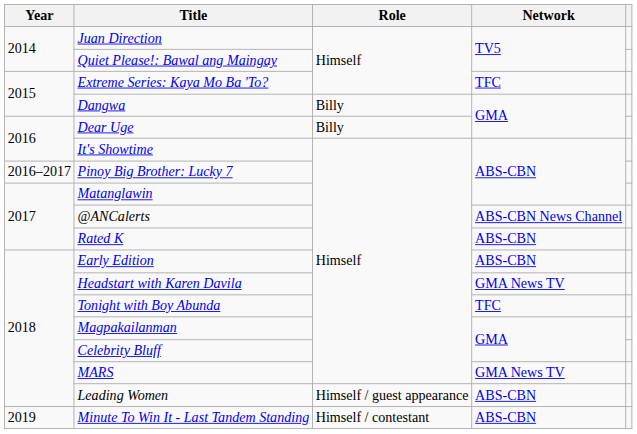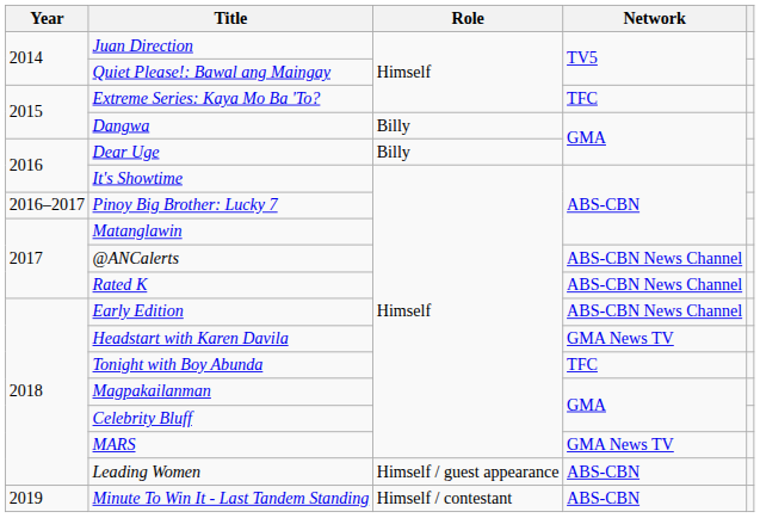Rated K | Network: ABS-CBN -> ABS-CBN News Channel
Early Edition | Network: ABS-CBN -> ABS-CBN News Channel
